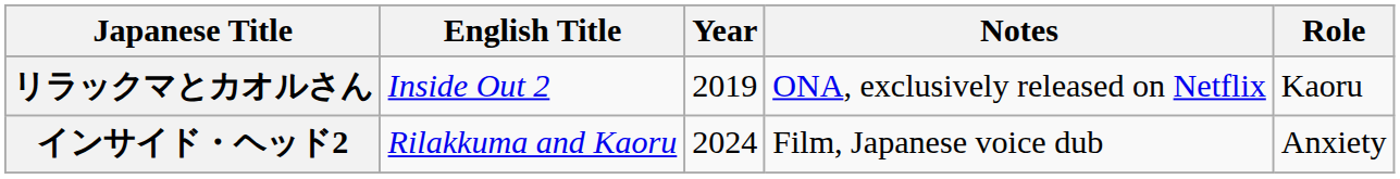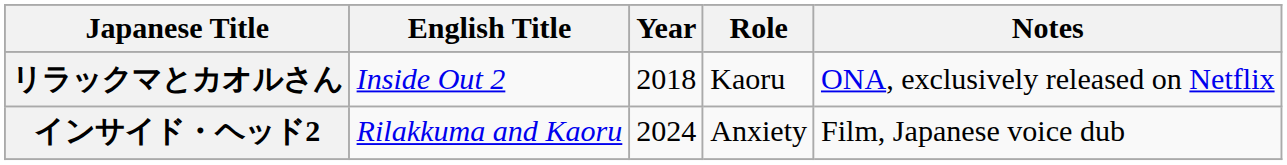columns swapped: Role <-> Notes
リラックマとカオルさん | Year: 2019 -> 2018
